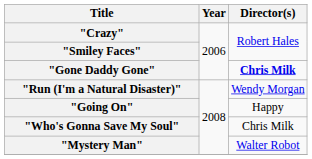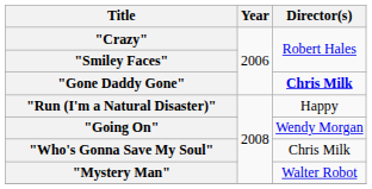"Run (I'm a Natural Disaster)" | Director(s): Wendy Morgan -> Happy
"Going On" | Director(s): Happy -> Wendy Morgan
